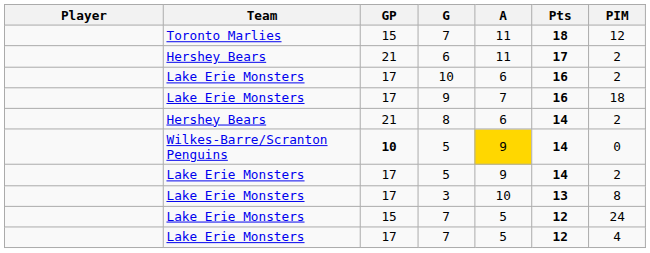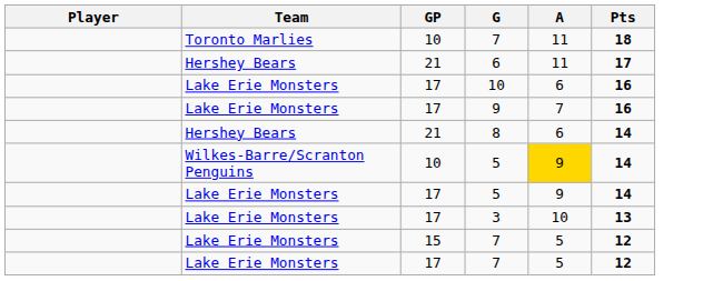- column: PIM | 12 | 2 | 2 | 18 | 2 | 0 | 2 | 8 | 24 | 4
Toronto Marlies / 7 | GP: 15 -> 10
Wilkes-Barre/Scranton Penguins / 5 | GP: bold -> normal
